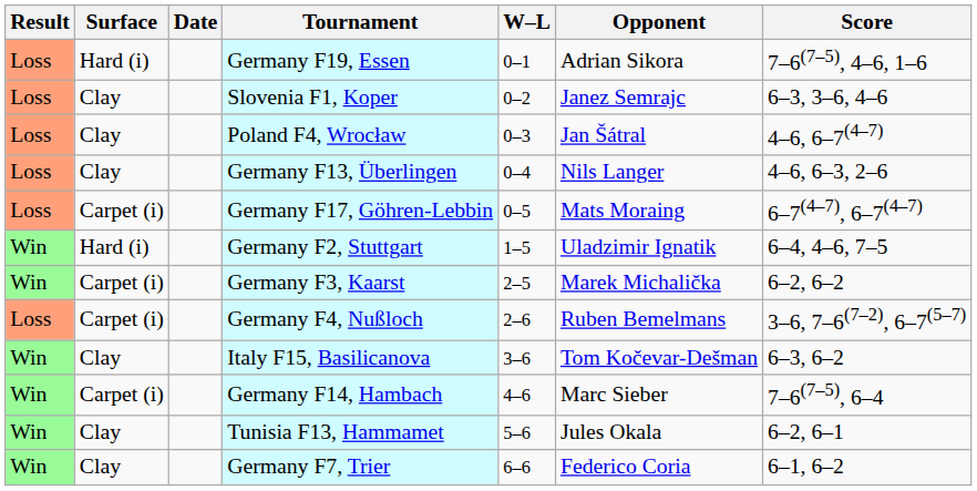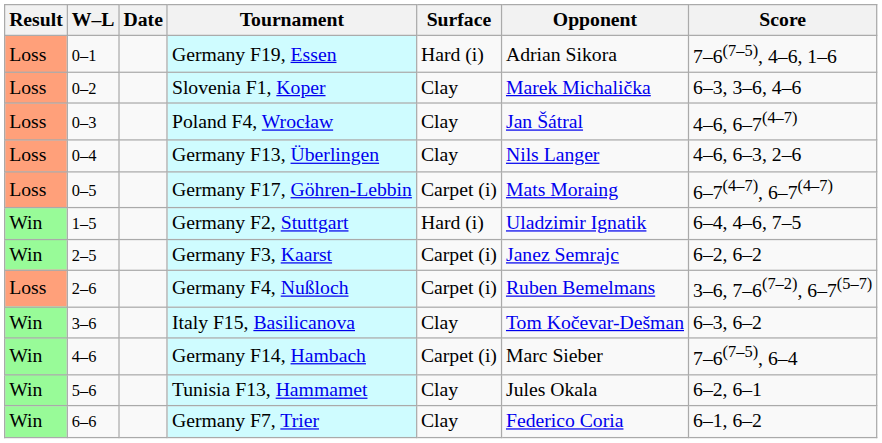columns swapped: W–L <-> Surface
Slovenia F1, Koper | Opponent: Janez Semrajc -> Marek Michalička
Germany F3, Kaarst | Opponent: Marek Michalička -> Janez Semrajc
